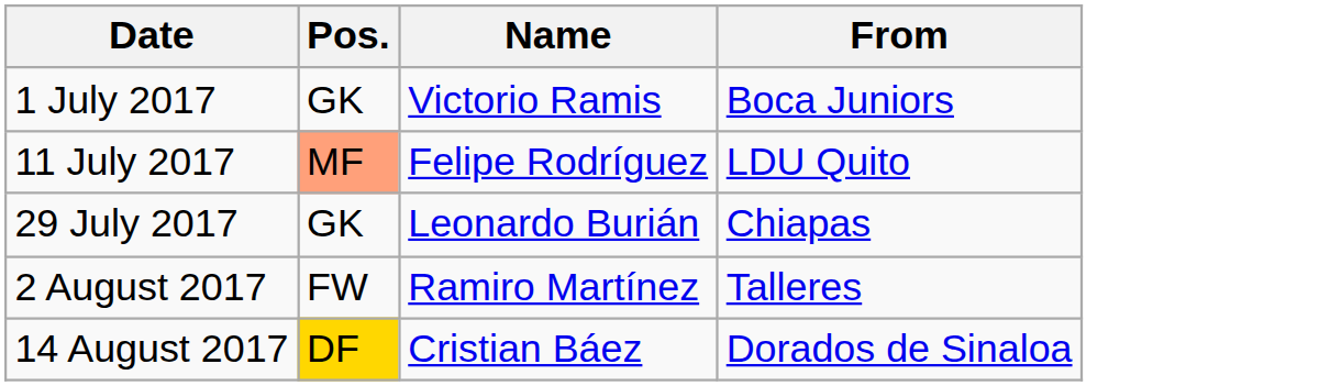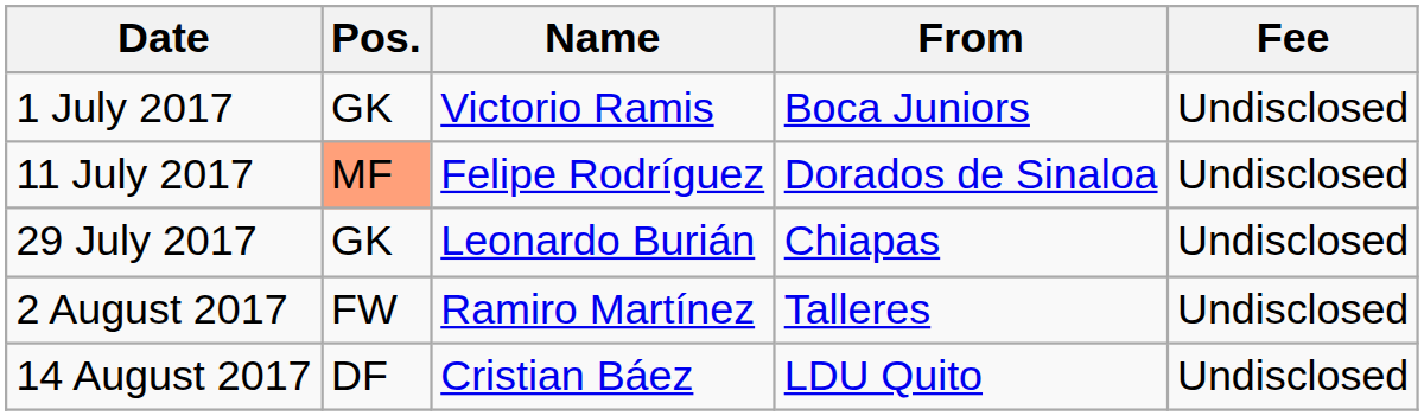+ column: Fee | Undisclosed | Undisclosed | Undisclosed | Undisclosed | Undisclosed
11 July 2017 | From: LDU Quito -> Dorados de Sinaloa
14 August 2017 | Pos.: gold background -> no background
14 August 2017 | From: Dorados de Sinaloa -> LDU Quito
